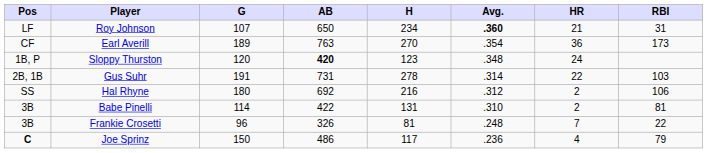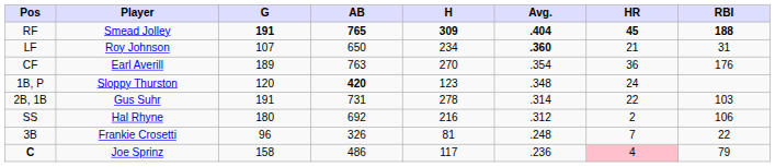+ row: RF | Smead Jolley | 191 | 765 | 309 | .404 | 45 | 188
Earl Averill | RBI: 173 -> 176
- row: 3B | Babe Pinelli | 114 | 422 | 131 | .310 | 2 | 81
Joe Sprinz | G: 150 -> 158
Joe Sprinz | HR: no background -> pink background
